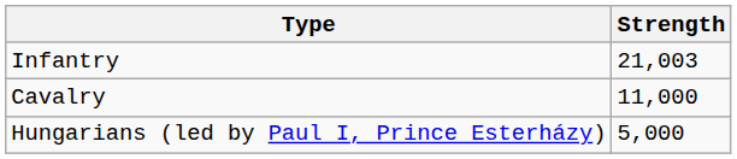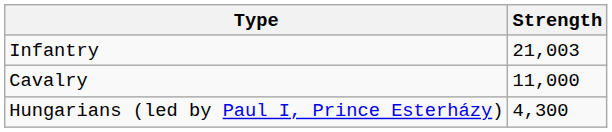Hungarians (led by Paul I, Prince Esterházy) | Strength: 5,000 -> 4,300
